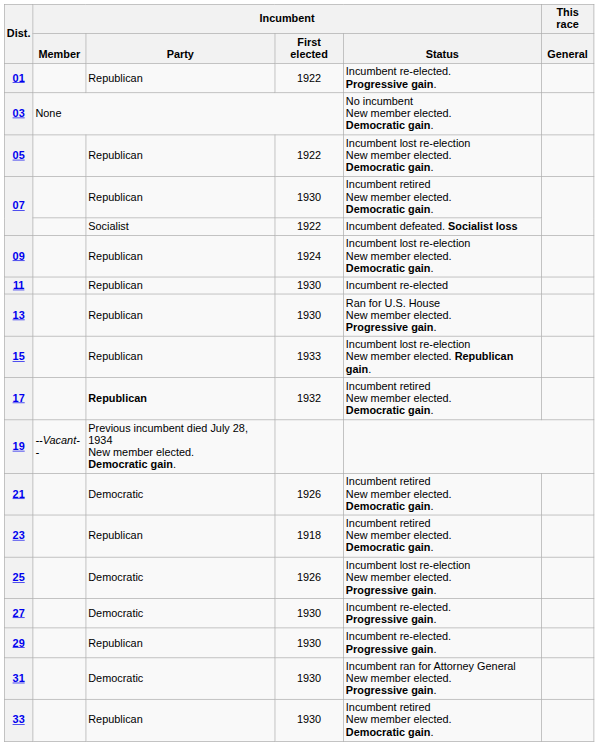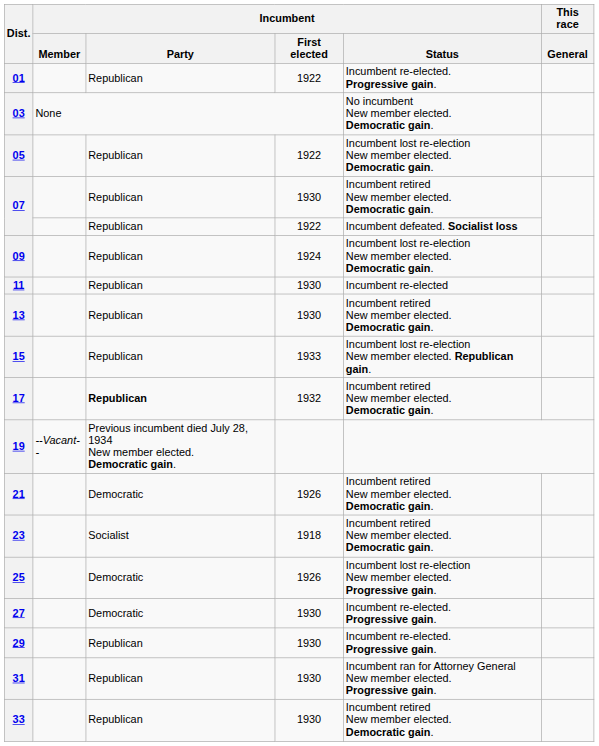07 / 1922 | Incumbent / Party: Socialist -> Republican
13 | Incumbent / Status: Ran for U.S. House New member elected. Progressive gain. -> Incumbent retired New member elected. Democratic gain.
23 | Incumbent / Party: Republican -> Socialist
31 | Incumbent / Party: Democratic -> Republican
